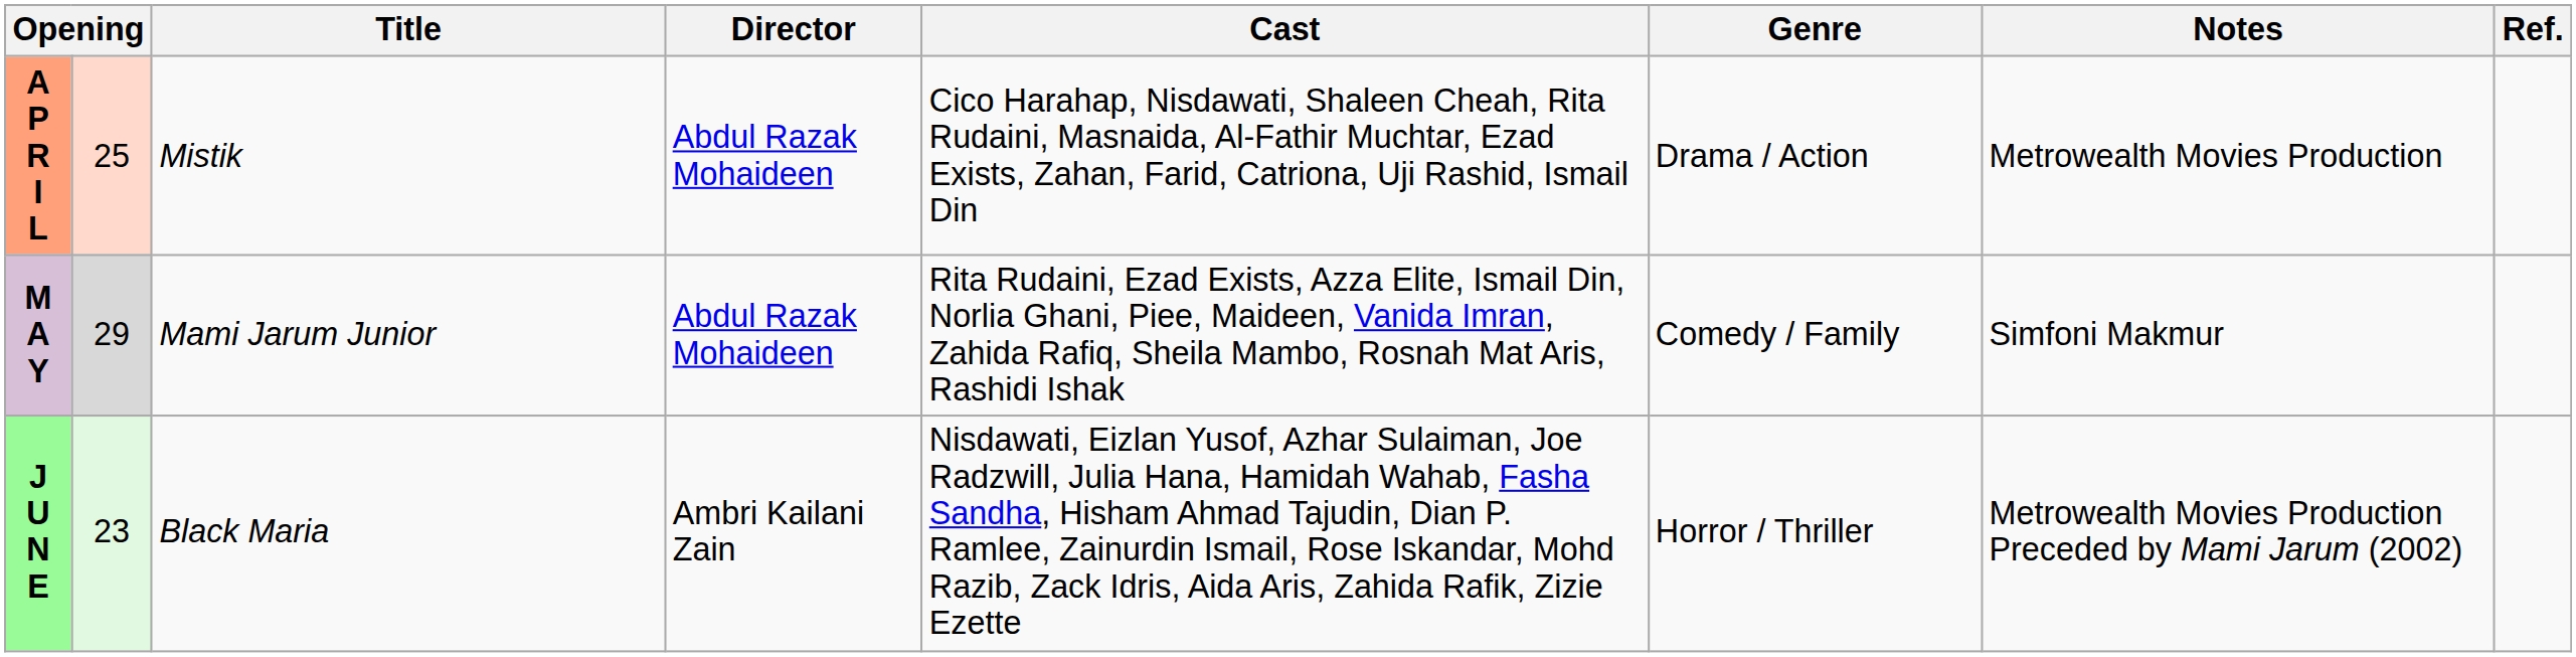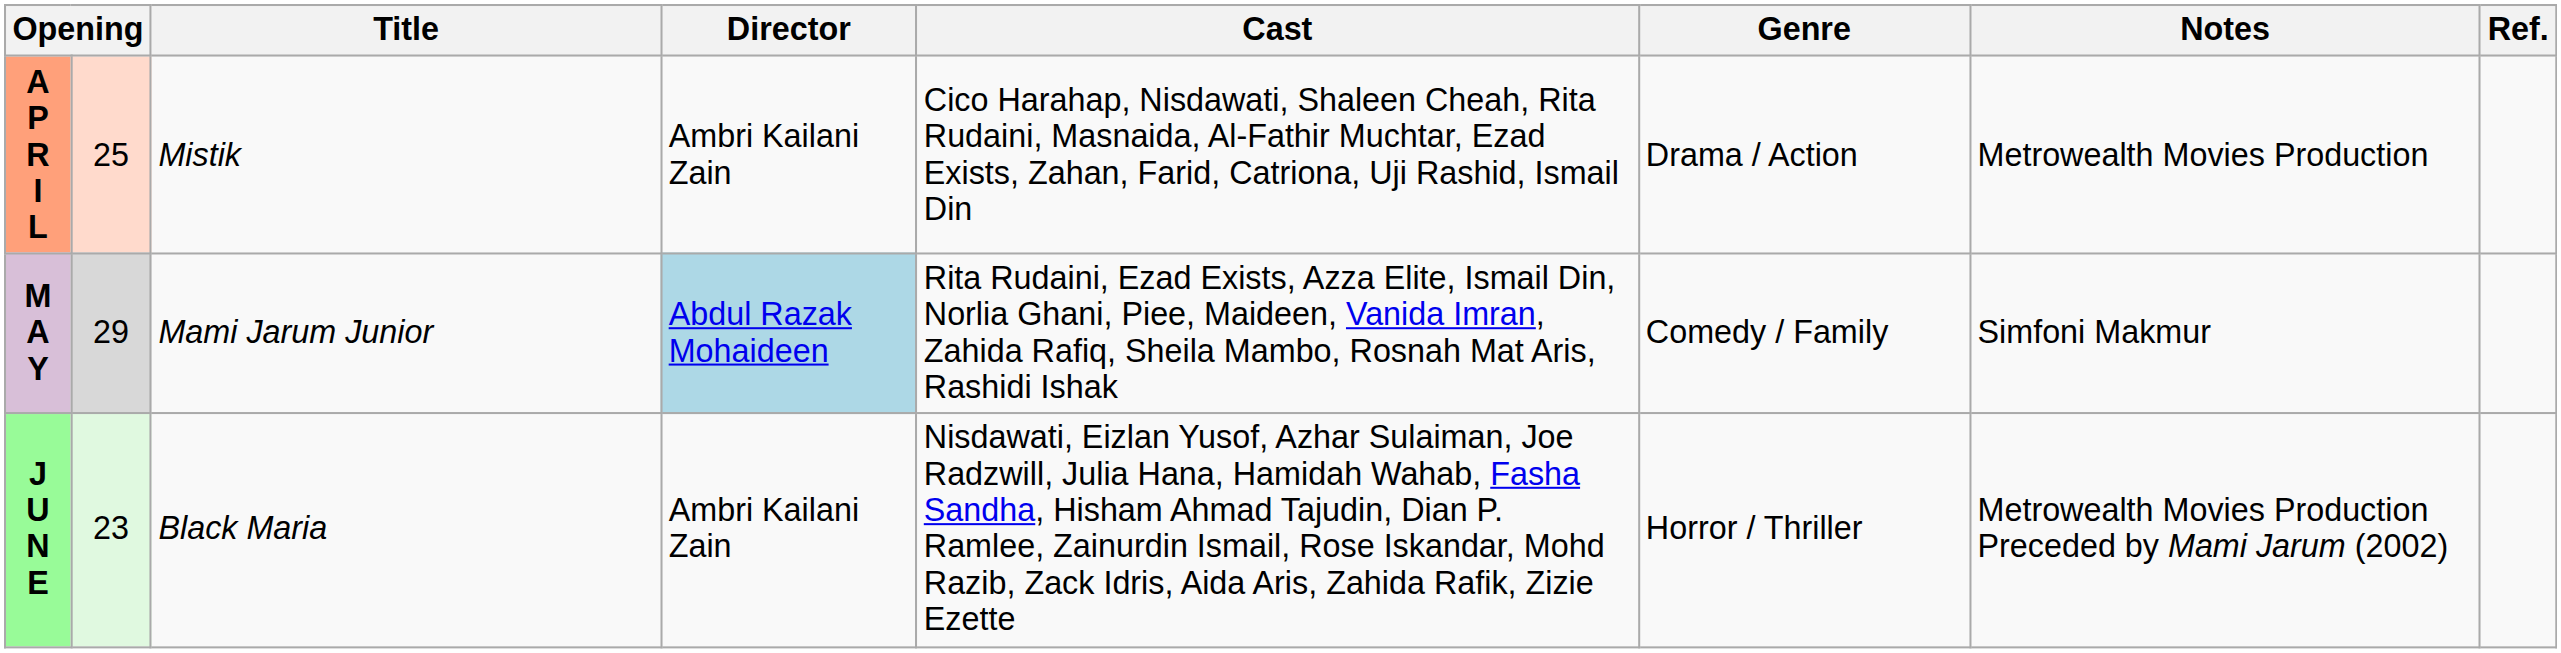A P R I L | Director: Abdul Razak Mohaideen -> Ambri Kailani Zain
M A Y | Director: no background -> lightblue background
